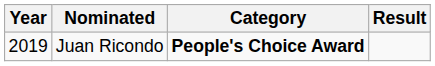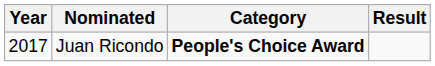Juan Ricondo | Year: 2019 -> 2017
